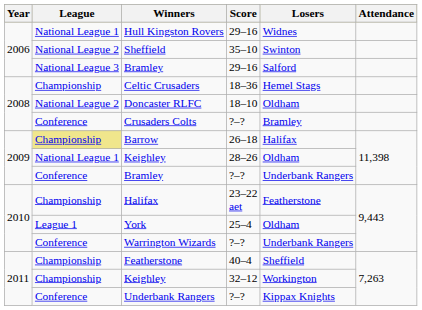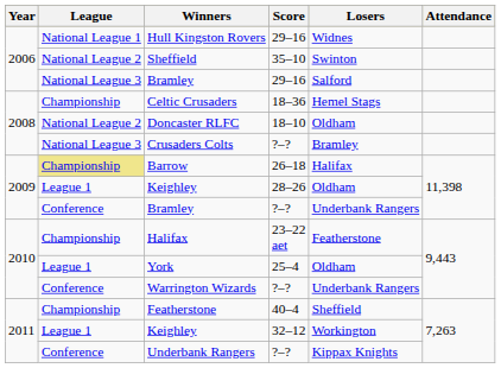Crusaders Colts | League: Conference -> National League 3
Keighley / 28–26 | League: National League 1 -> League 1
Keighley / 32–12 | League: Championship -> League 1
